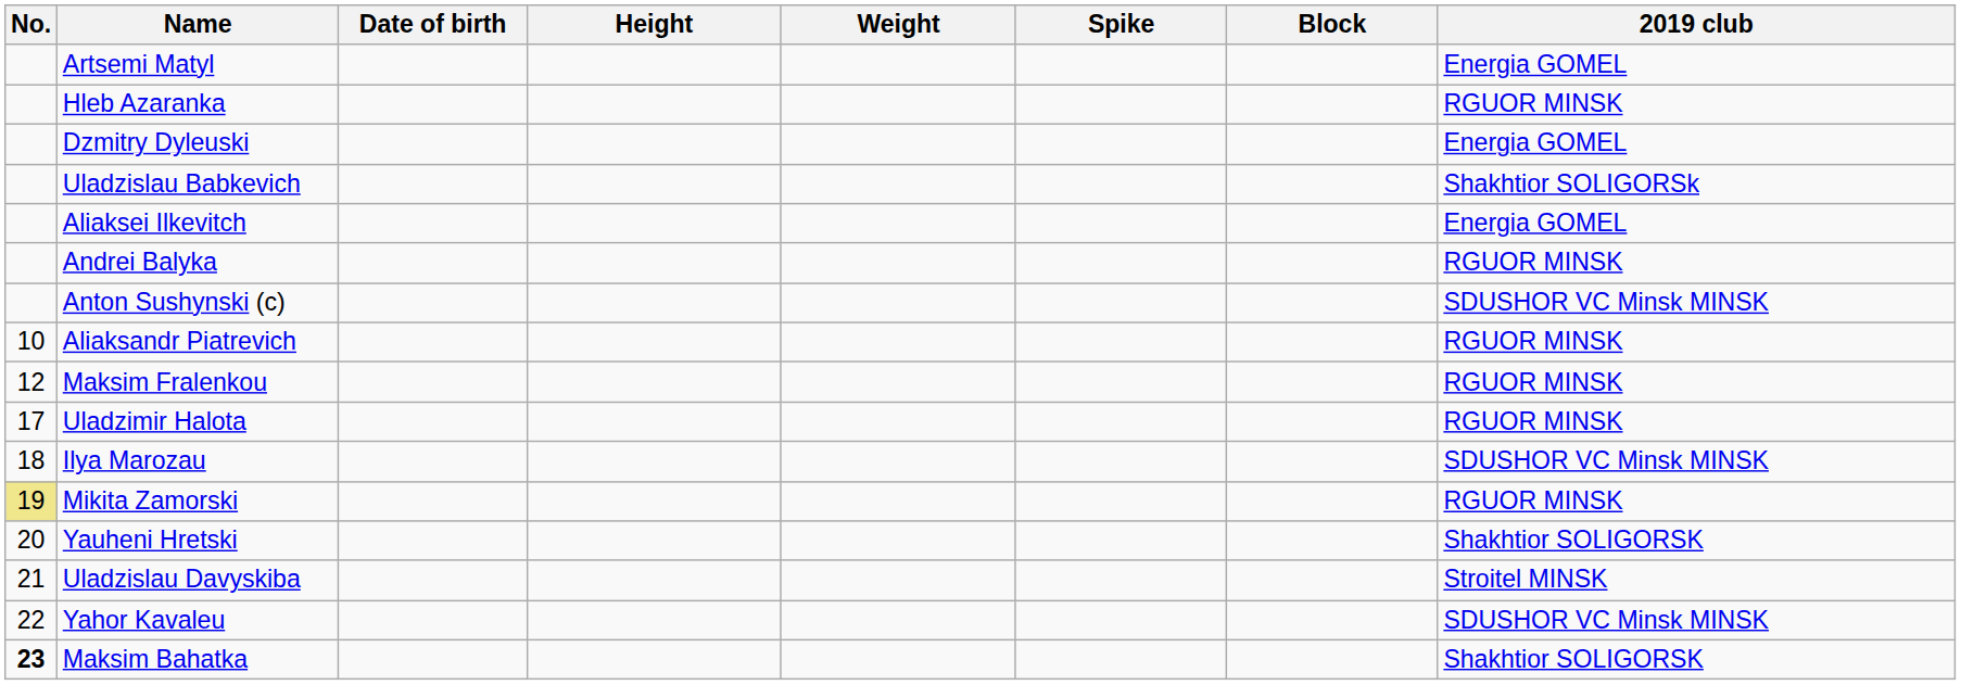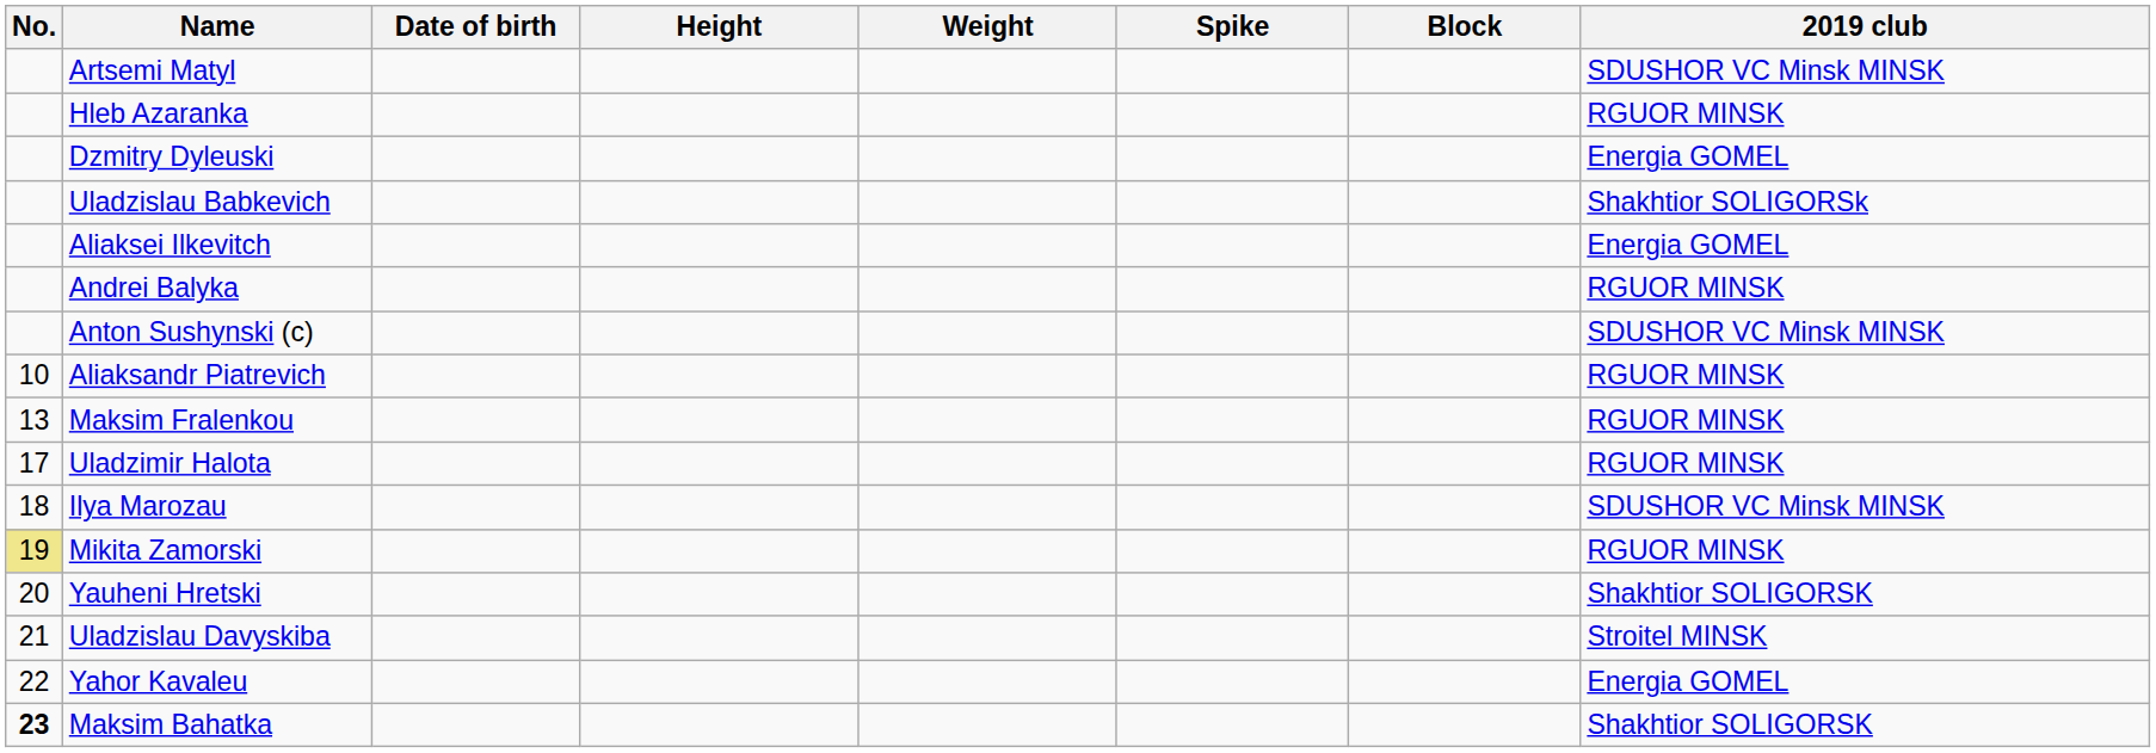Artsemi Matyl | 2019 club: Energia GOMEL -> SDUSHOR VC Minsk MINSK
Maksim Fralenkou | No.: 12 -> 13
Yahor Kavaleu | 2019 club: SDUSHOR VC Minsk MINSK -> Energia GOMEL
